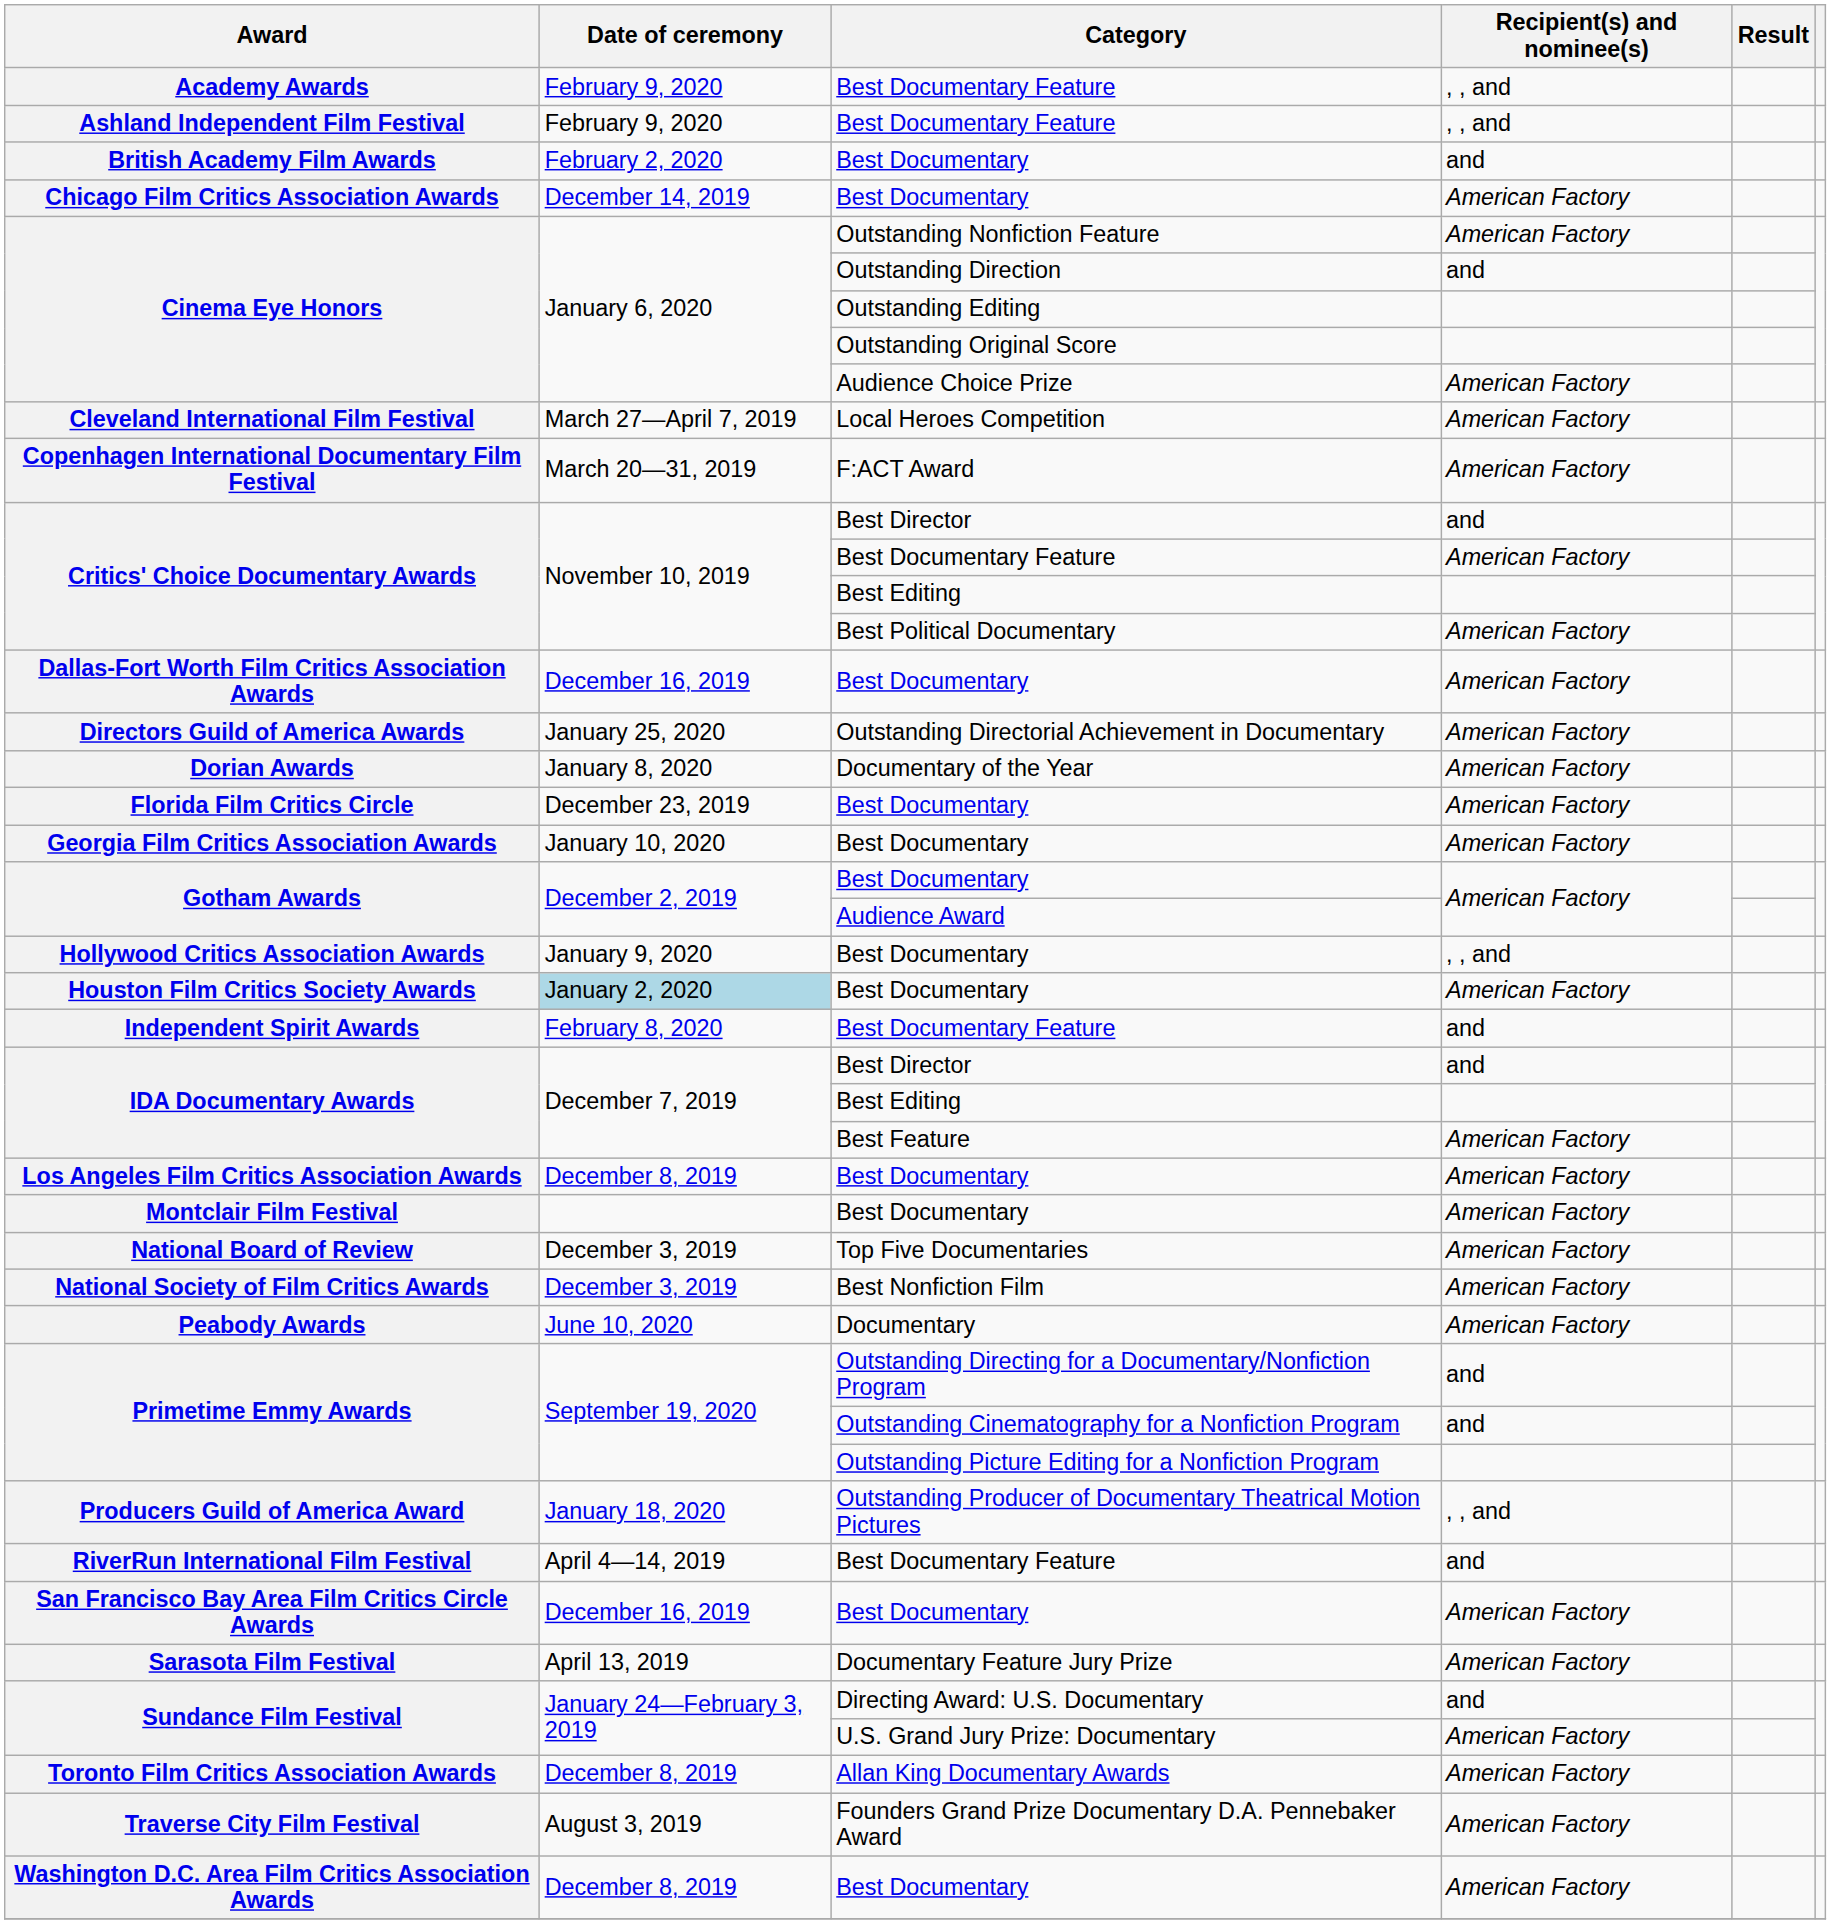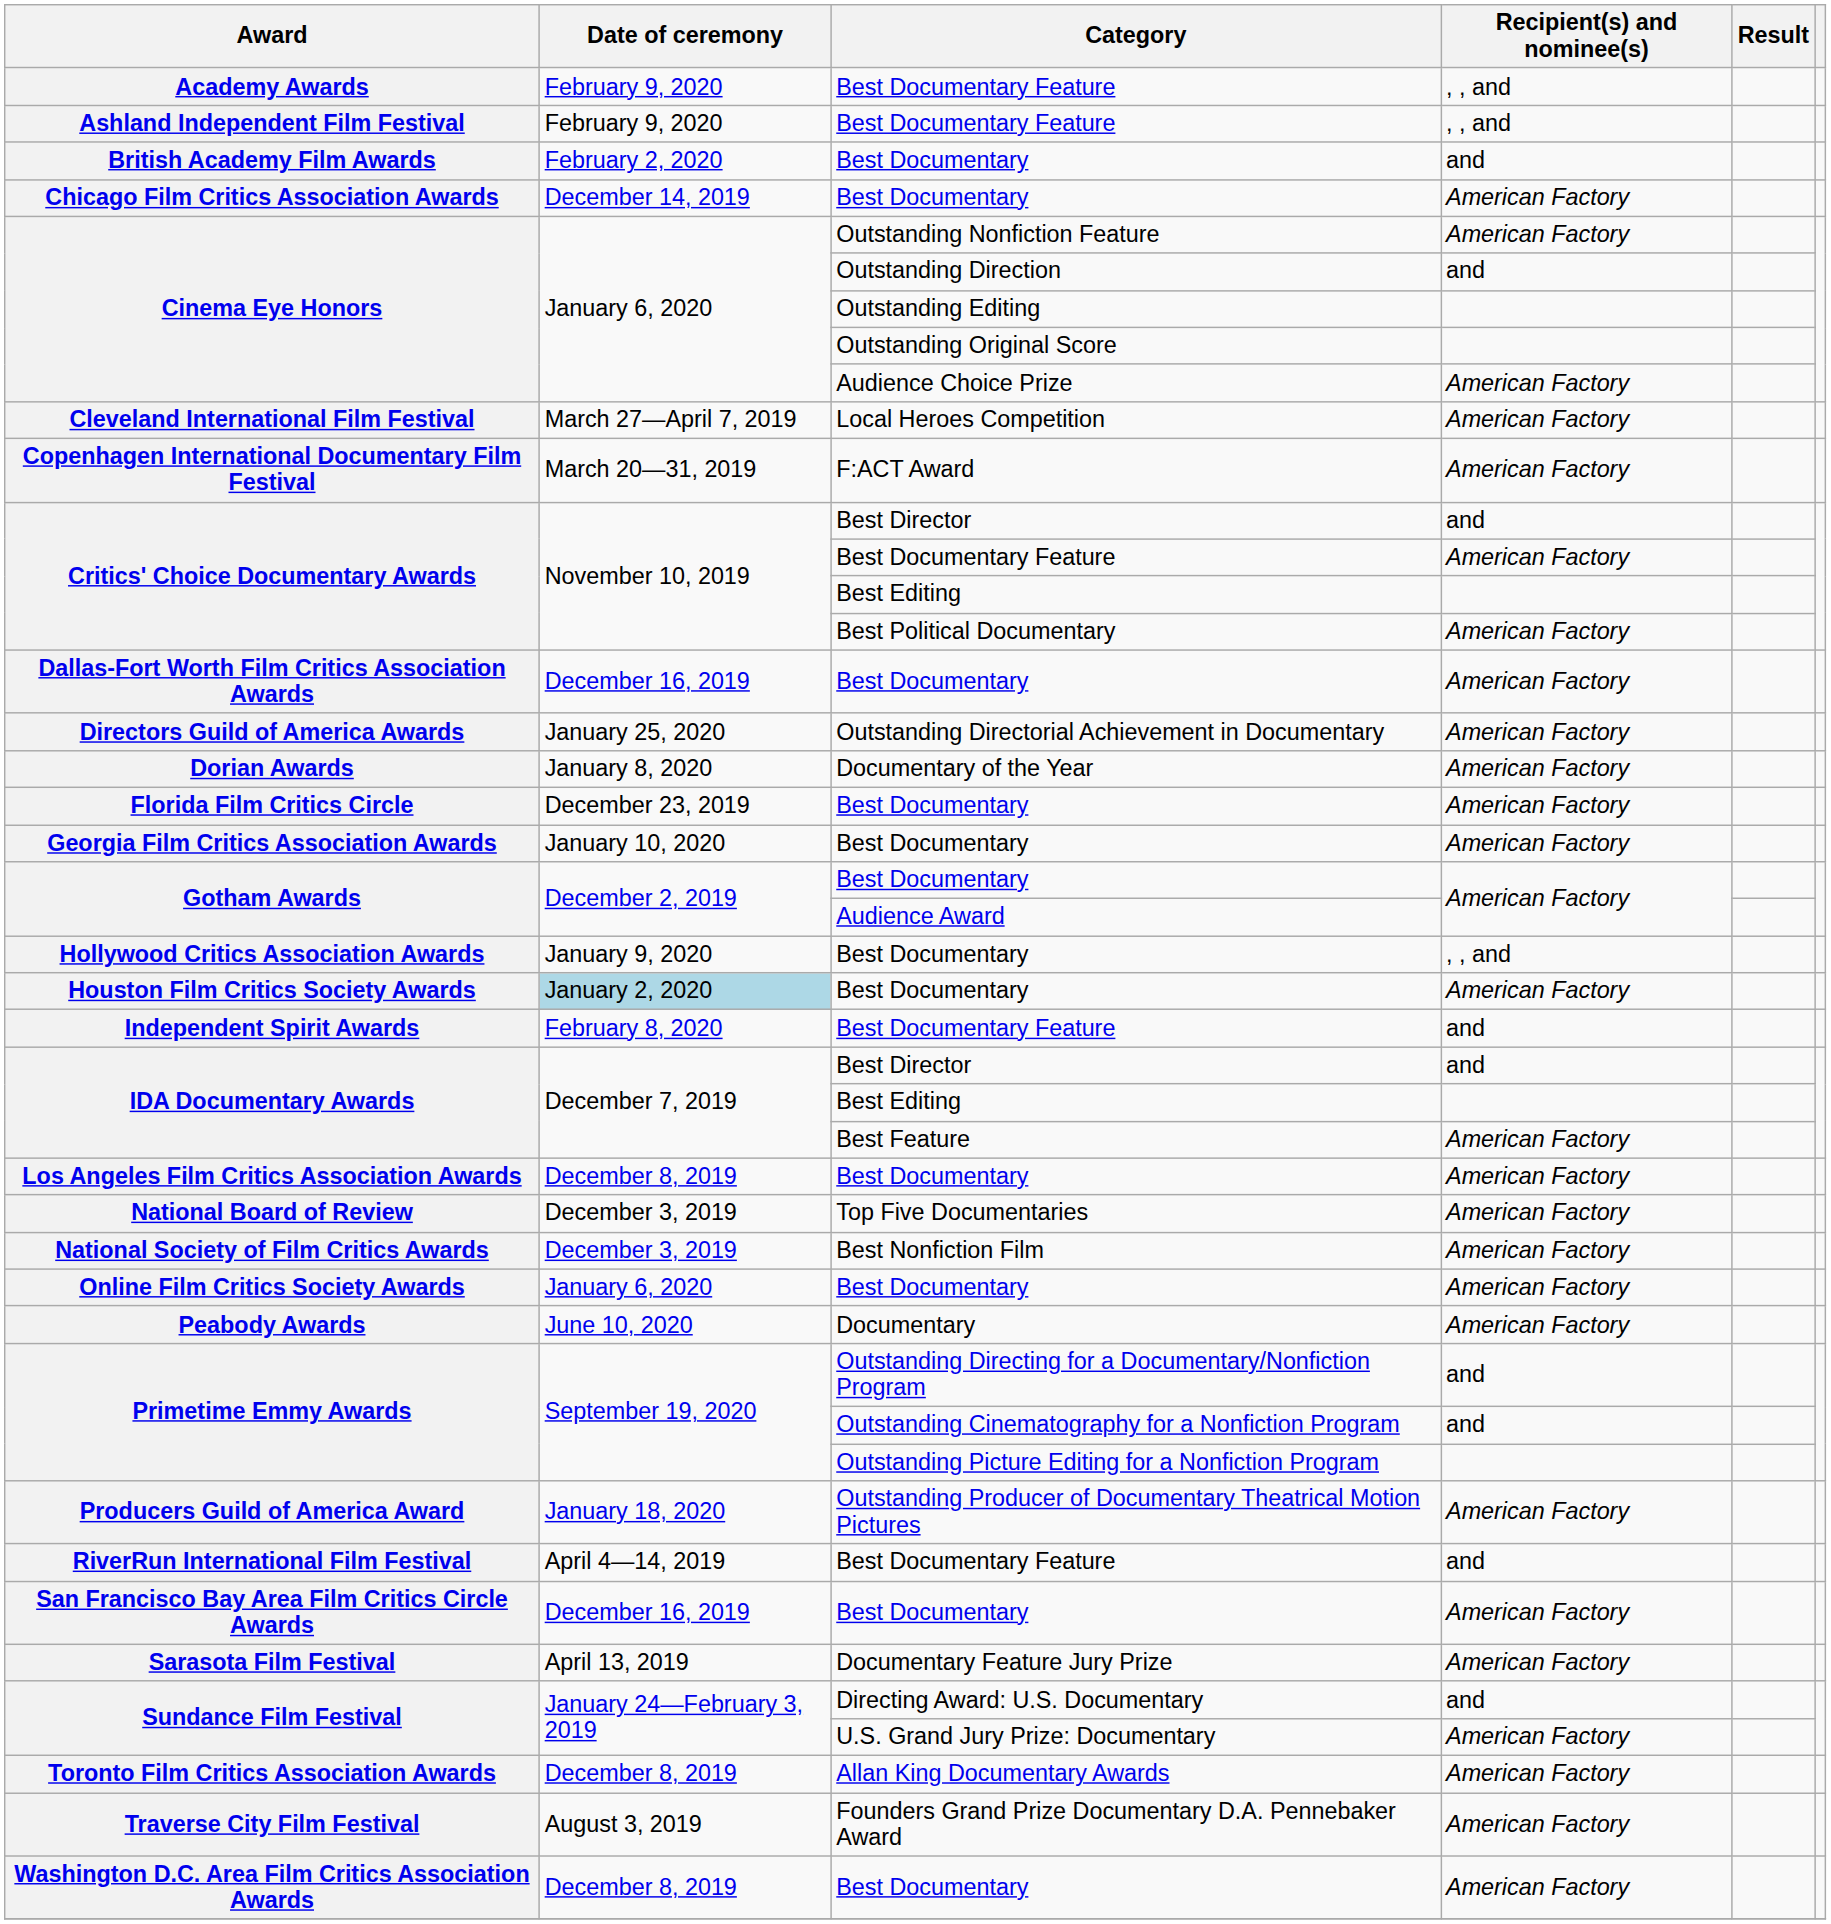- row: Montclair Film Festival | Best Documentary | American Factory
+ row: Online Film Critics Society Awards | January 6, 2020 | Best Documentary | American Factory
Producers Guild of America Award | Recipient(s) and nominee(s): , , and -> American Factory
